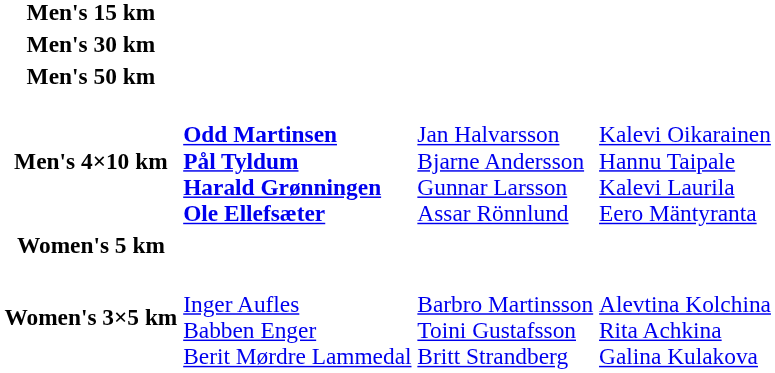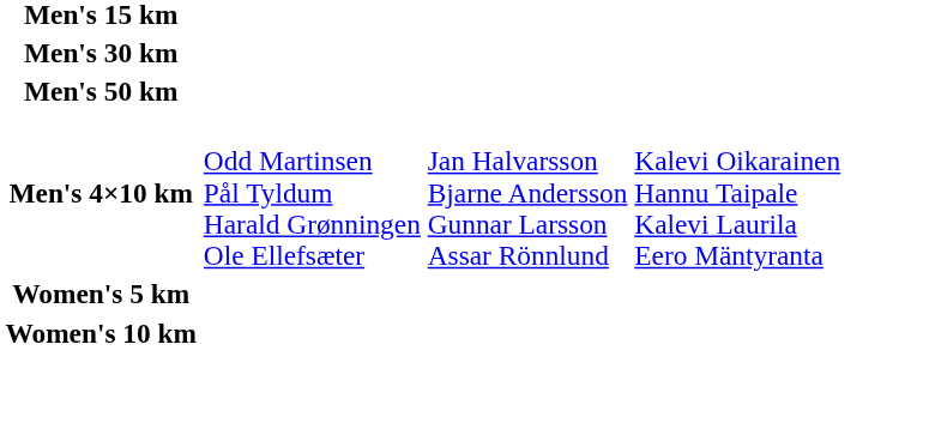Men's 4×10 km | column 2: bold -> normal
+ row: Women's 10 km
- row: Women's 3×5 km | Inger Aufles Babben Enger Berit Mørdre Lammedal | Barbro Martinsson Toini Gustafsson Britt Strandberg | Alevtina Kolchina Rita Achkina Galina Kulakova
